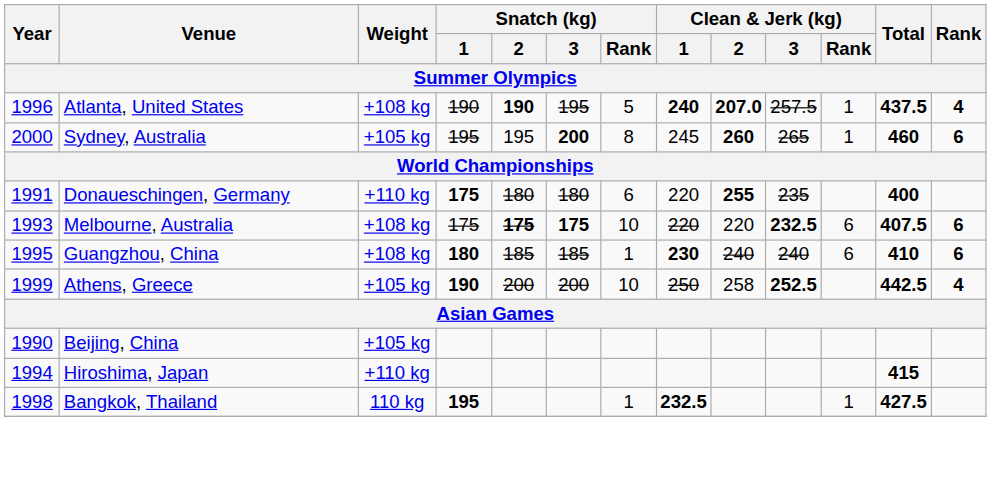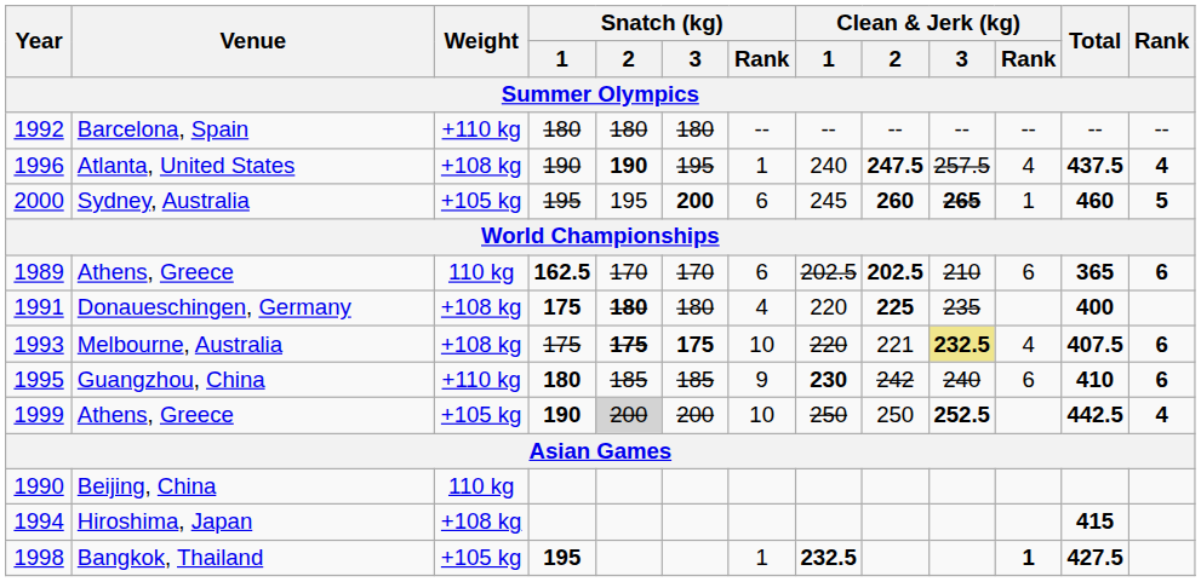+ row: 1992 | Barcelona, Spain | +110 kg | 180 | 180 | 180 | -- | -- | -- | -- | -- | -- | --
Atlanta, United States | Snatch (kg) / Rank: 5 -> 1
Atlanta, United States | Clean & Jerk (kg) / 1: bold -> normal
Atlanta, United States | Clean & Jerk (kg) / 2: 207.0 -> 247.5
Atlanta, United States | Clean & Jerk (kg) / Rank: 1 -> 4
Sydney, Australia | Snatch (kg) / Rank: 8 -> 6
Sydney, Australia | Clean & Jerk (kg) / 3: normal -> bold
Sydney, Australia | Rank: 6 -> 5
+ row: 1989 | Athens, Greece | 110 kg | 162.5 | 170 | 170 | 6 | 202.5 | 202.5 | 210 | 6 | 365 | 6
Donaueschingen, Germany | Weight: +110 kg -> +108 kg
Donaueschingen, Germany | Snatch (kg) / 2: normal -> bold
Donaueschingen, Germany | Snatch (kg) / Rank: 6 -> 4
Donaueschingen, Germany | Clean & Jerk (kg) / 2: 255 -> 225
Melbourne, Australia | Clean & Jerk (kg) / 2: 220 -> 221
Melbourne, Australia | Clean & Jerk (kg) / 3: no background -> khaki background
Melbourne, Australia | Clean & Jerk (kg) / Rank: 6 -> 4
Guangzhou, China | Weight: +108 kg -> +110 kg
Guangzhou, China | Snatch (kg) / Rank: 1 -> 9
Guangzhou, China | Clean & Jerk (kg) / 2: 240 -> 242
1999 / Athens, Greece | Snatch (kg) / 2: no background -> lightgrey background
1999 / Athens, Greece | Clean & Jerk (kg) / 2: 258 -> 250
Beijing, China | Weight: +105 kg -> 110 kg
Hiroshima, Japan | Weight: +110 kg -> +108 kg
Bangkok, Thailand | Weight: 110 kg -> +105 kg
Bangkok, Thailand | Clean & Jerk (kg) / Rank: normal -> bold
